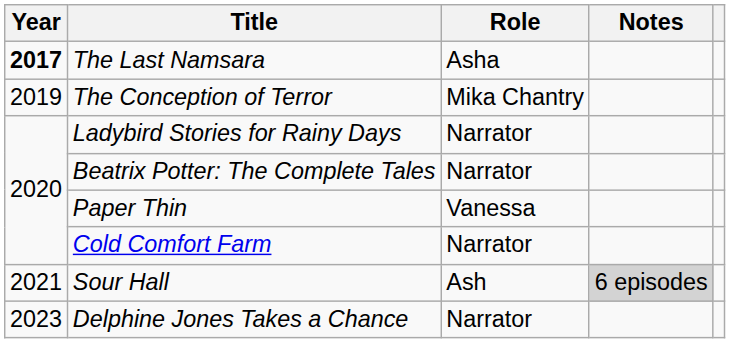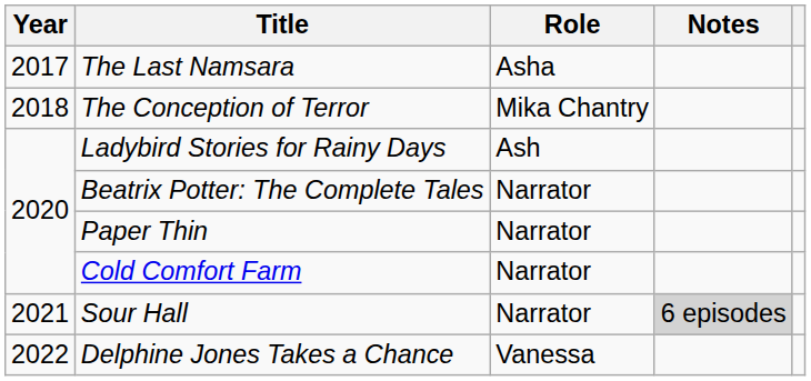The Last Namsara | Year: bold -> normal
The Conception of Terror | Year: 2019 -> 2018
Ladybird Stories for Rainy Days | Role: Narrator -> Ash
Paper Thin | Role: Vanessa -> Narrator
Sour Hall | Role: Ash -> Narrator
Delphine Jones Takes a Chance | Year: 2023 -> 2022
Delphine Jones Takes a Chance | Role: Narrator -> Vanessa
